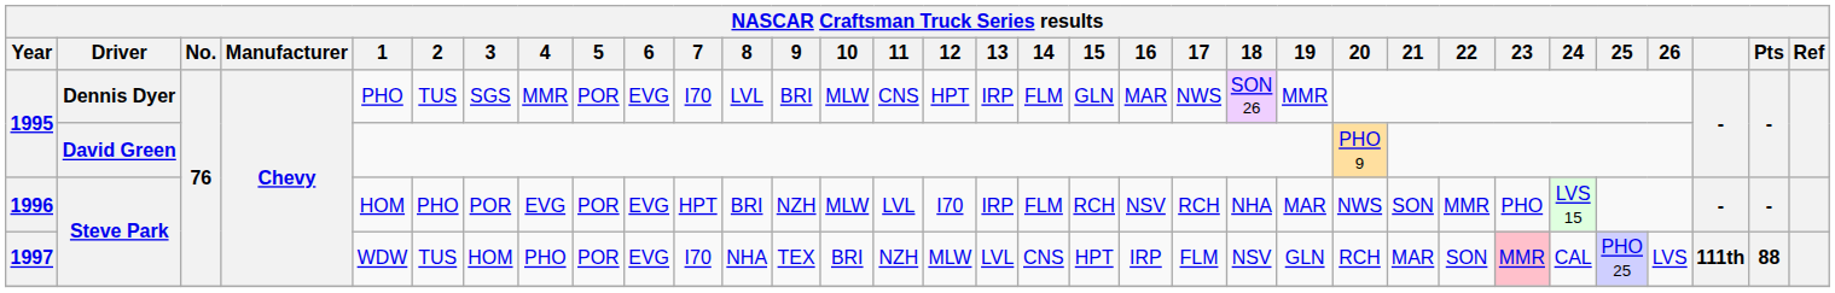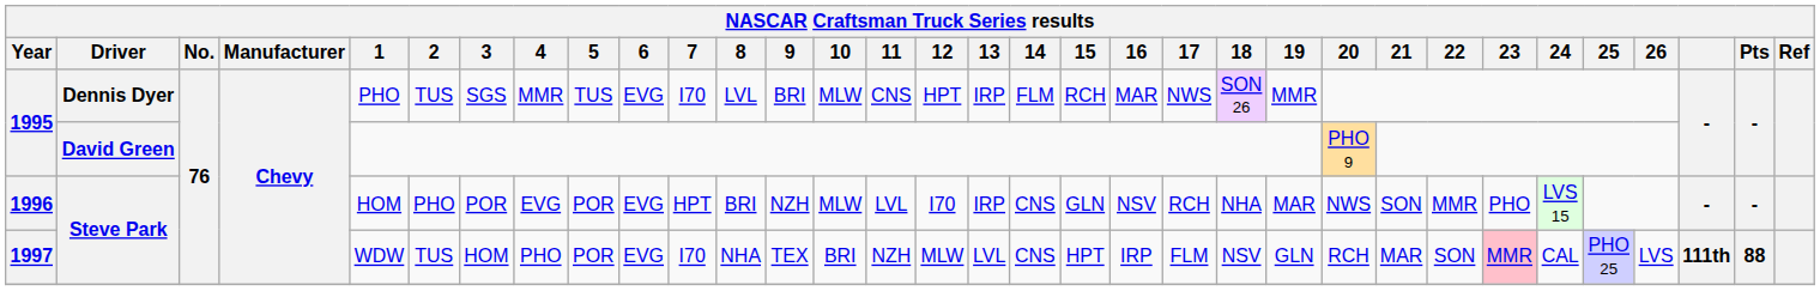1995 / Dennis Dyer | 5: POR -> TUS
1995 / Dennis Dyer | 15: GLN -> RCH
1996 | 14: FLM -> CNS
1996 | 15: RCH -> GLN
